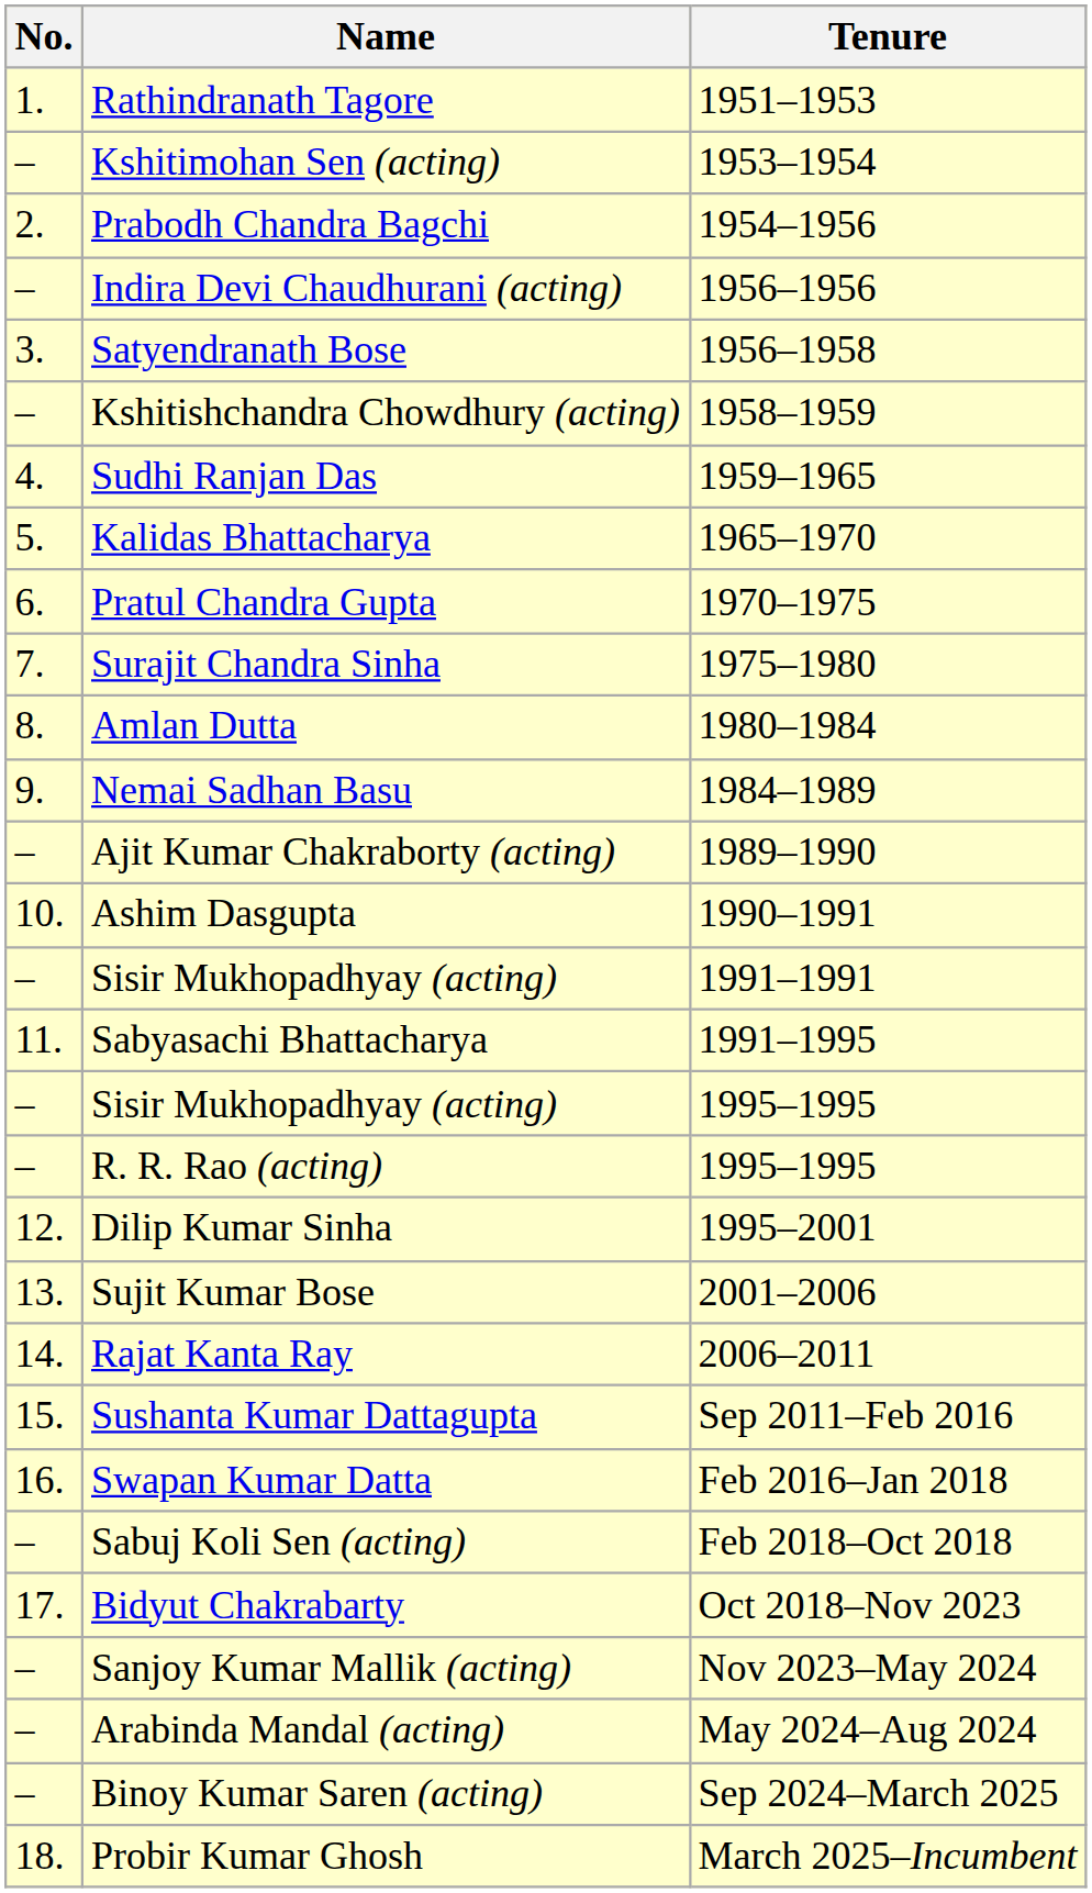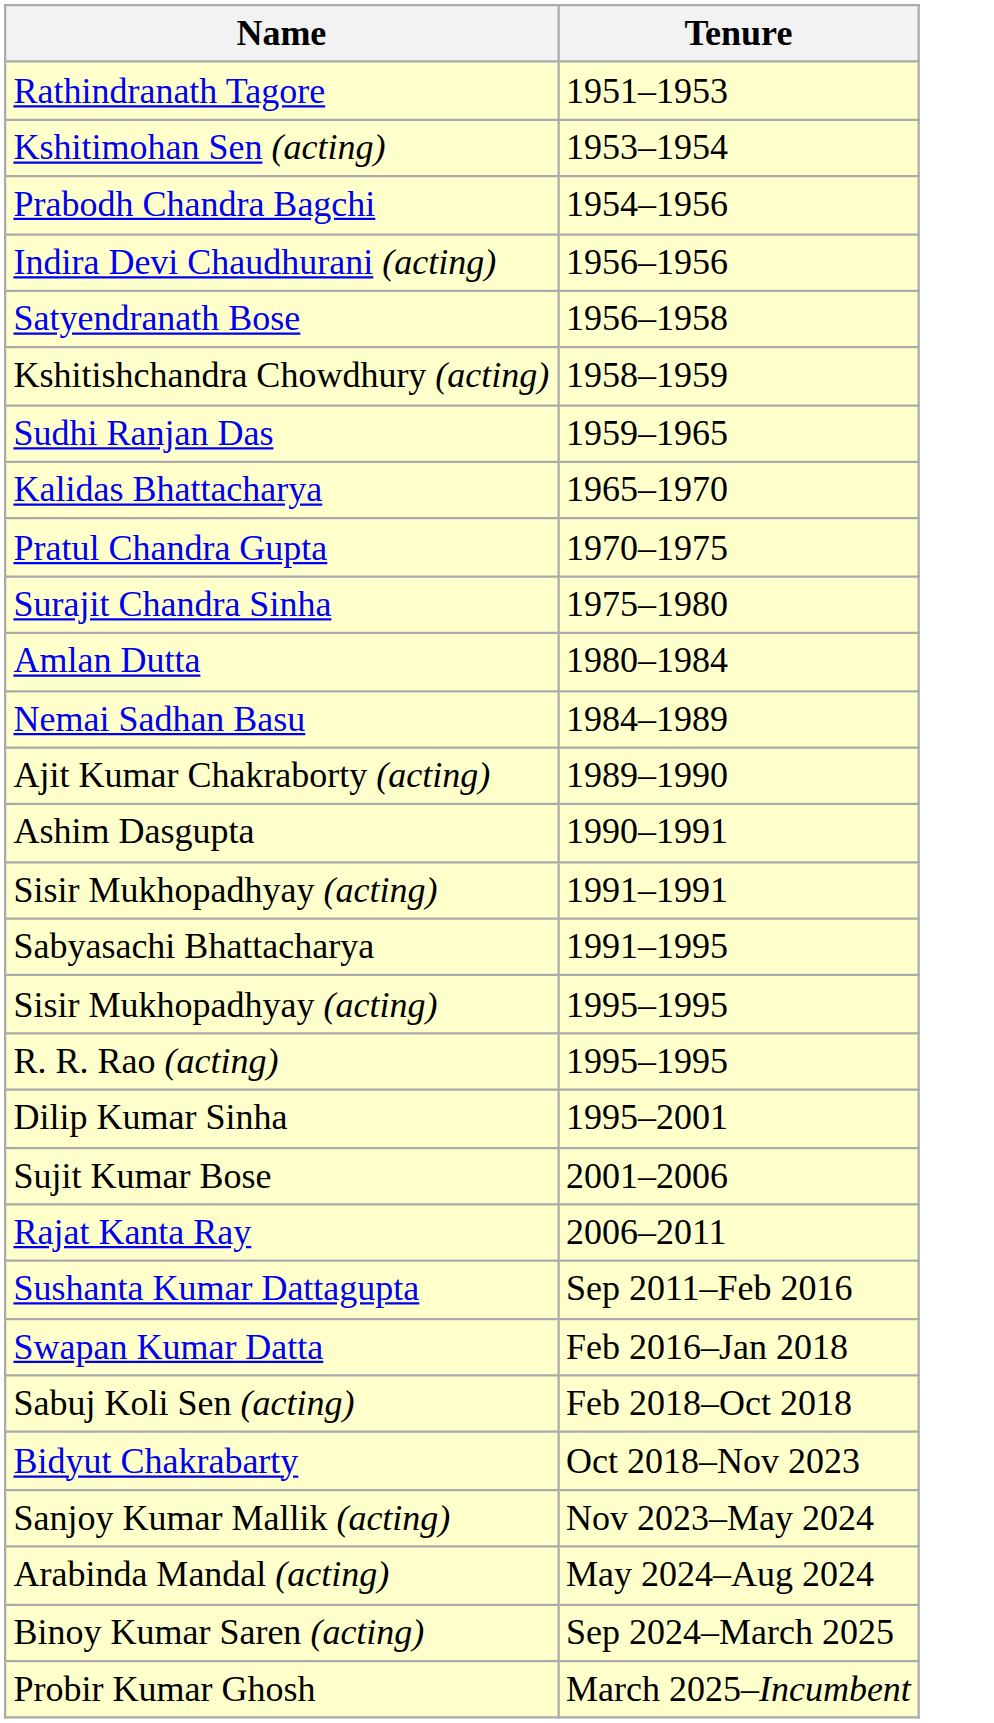- column: No. | 1. | – | 2. | – | 3. | – | 4. | 5. | 6. | 7. | 8. | 9. | – | 10. | – | 11. | – | – | 12. | 13. | 14. | 15. | 16. | – | 17. | – | – | – | 18.
